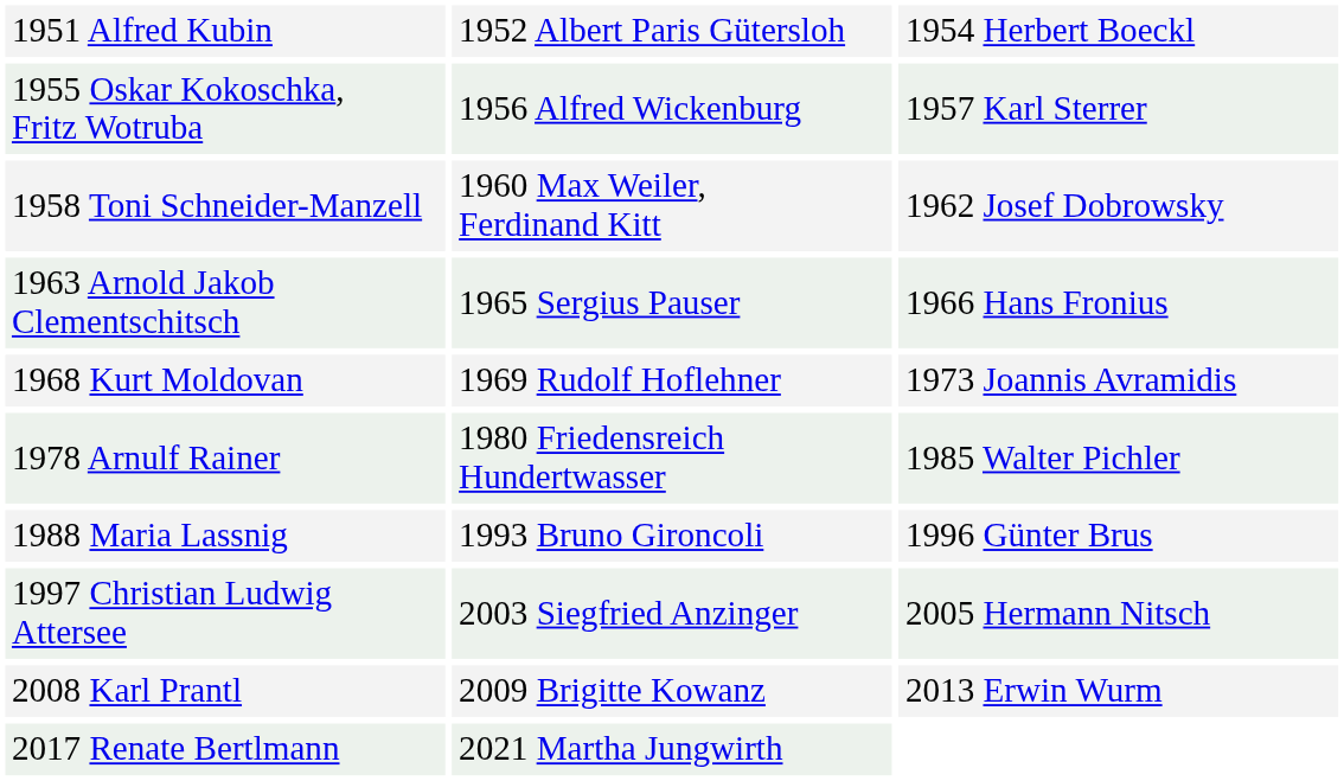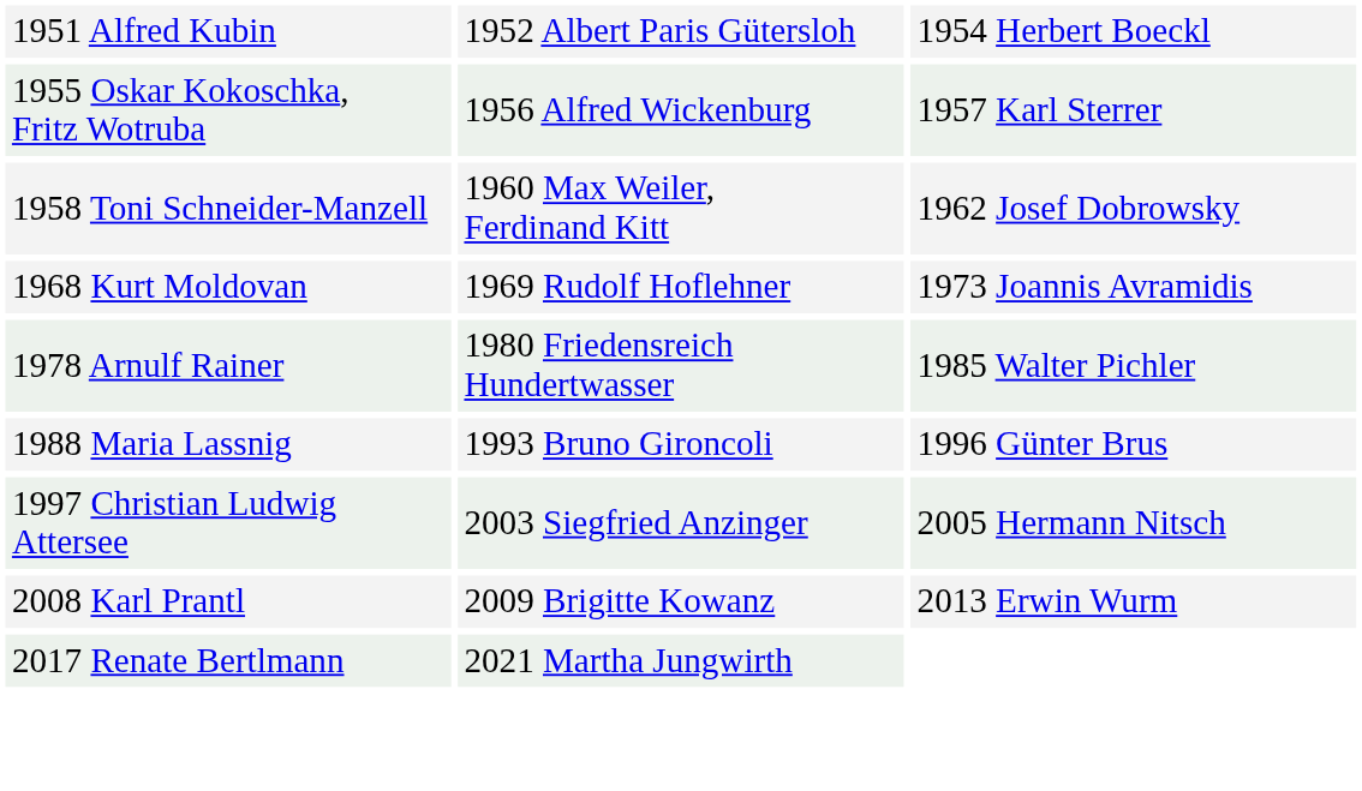- row: 1963 Arnold Jakob Clementschitsch | 1965 Sergius Pauser | 1966 Hans Fronius
